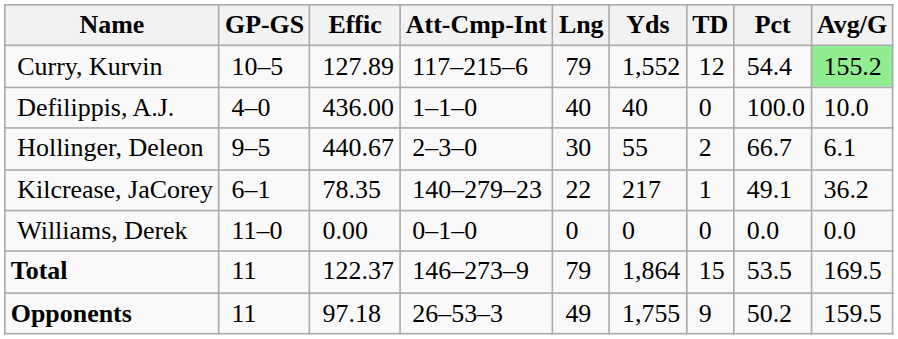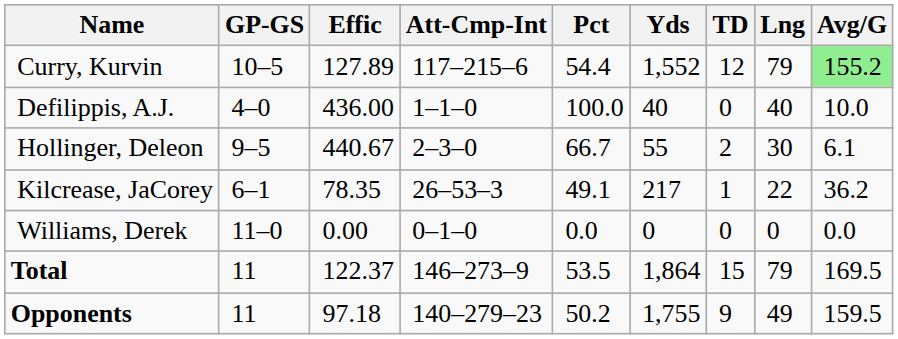columns swapped: Pct <-> Lng
Kilcrease, JaCorey | Att-Cmp-Int: 140–279–23 -> 26–53–3
Opponents | Att-Cmp-Int: 26–53–3 -> 140–279–23
